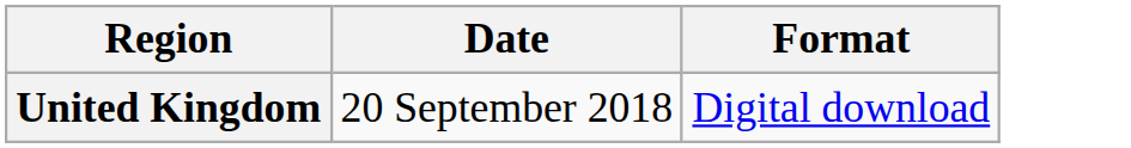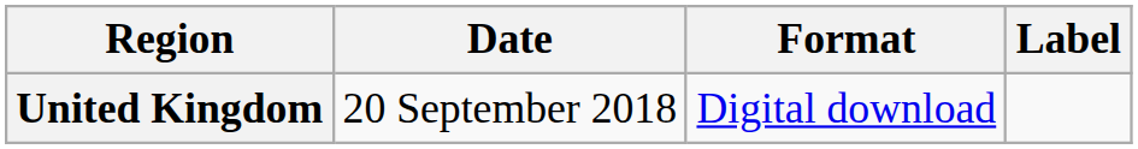+ column: Label
